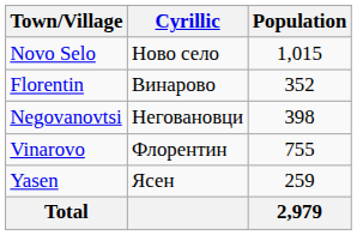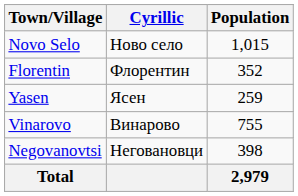Florentin | Cyrillic: Винарово -> Флорентин
rows swapped: Negovanovtsi <-> Yasen
Vinarovo | Cyrillic: Флорентин -> Винарово
